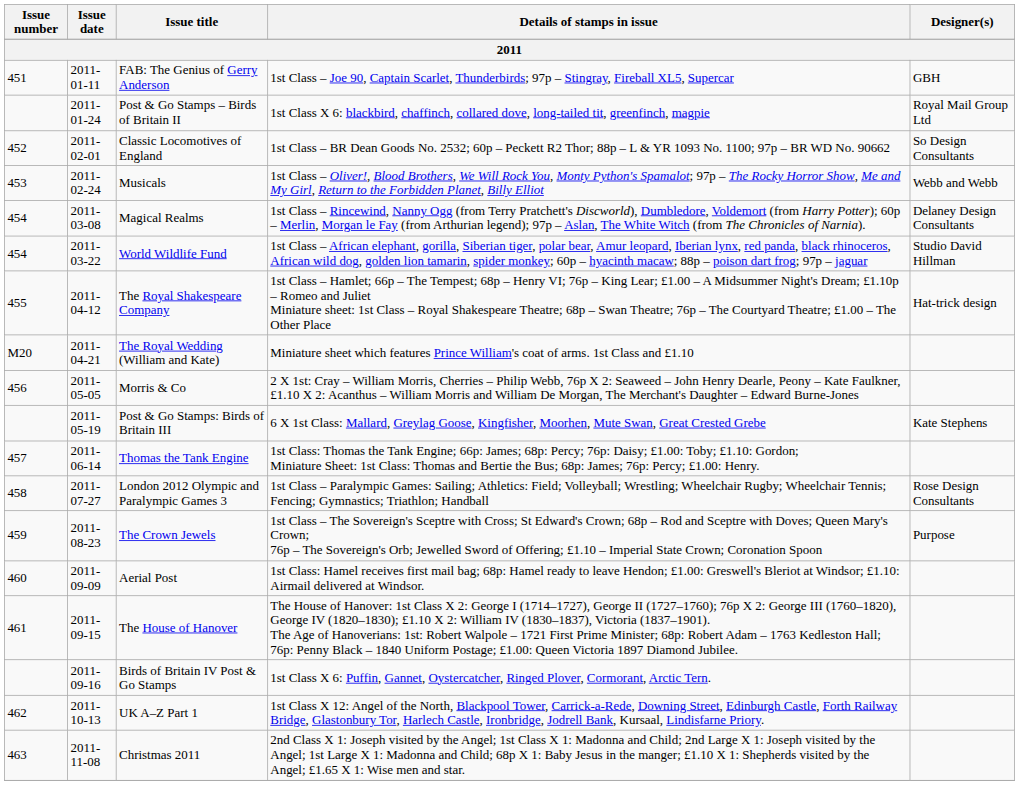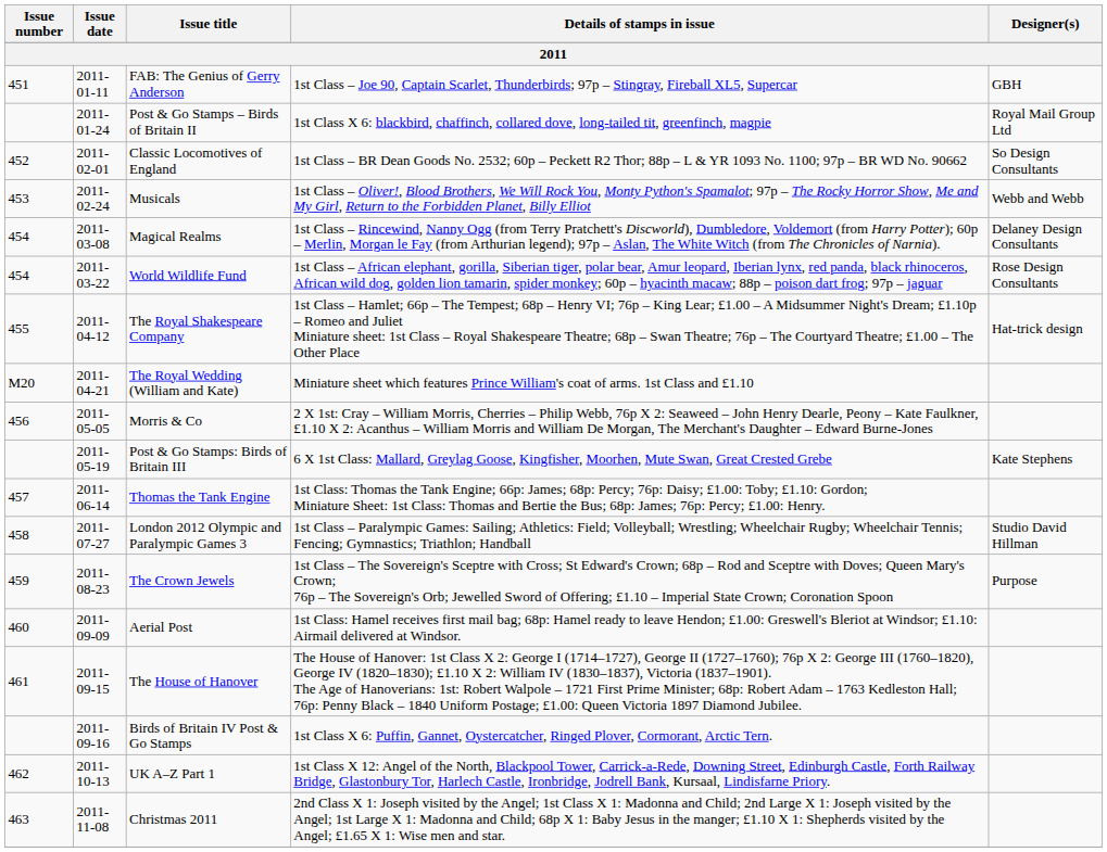World Wildlife Fund | Designer(s): Studio David Hillman -> Rose Design Consultants
London 2012 Olympic and Paralympic Games 3 | Designer(s): Rose Design Consultants -> Studio David Hillman
